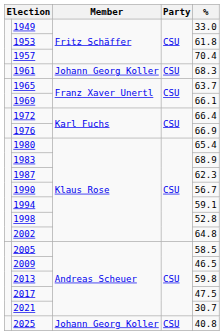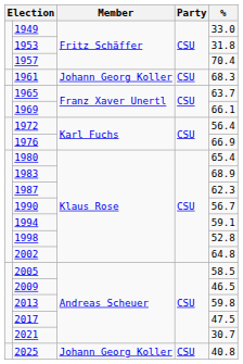1953 | %: 61.8 -> 31.8
1972 | %: 66.4 -> 56.4
